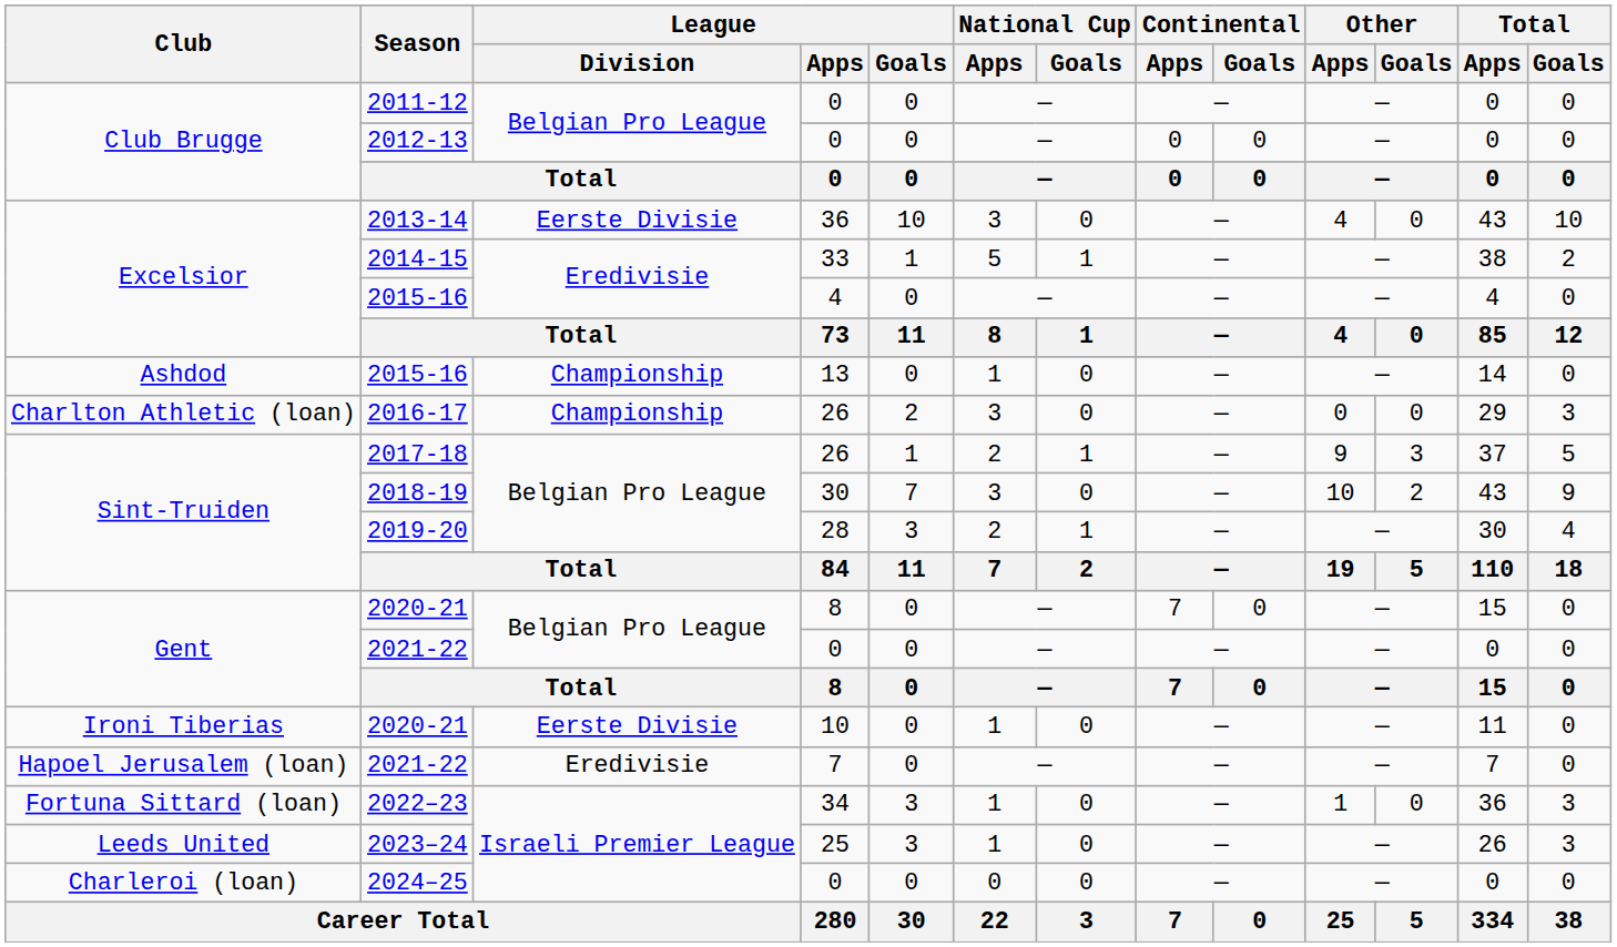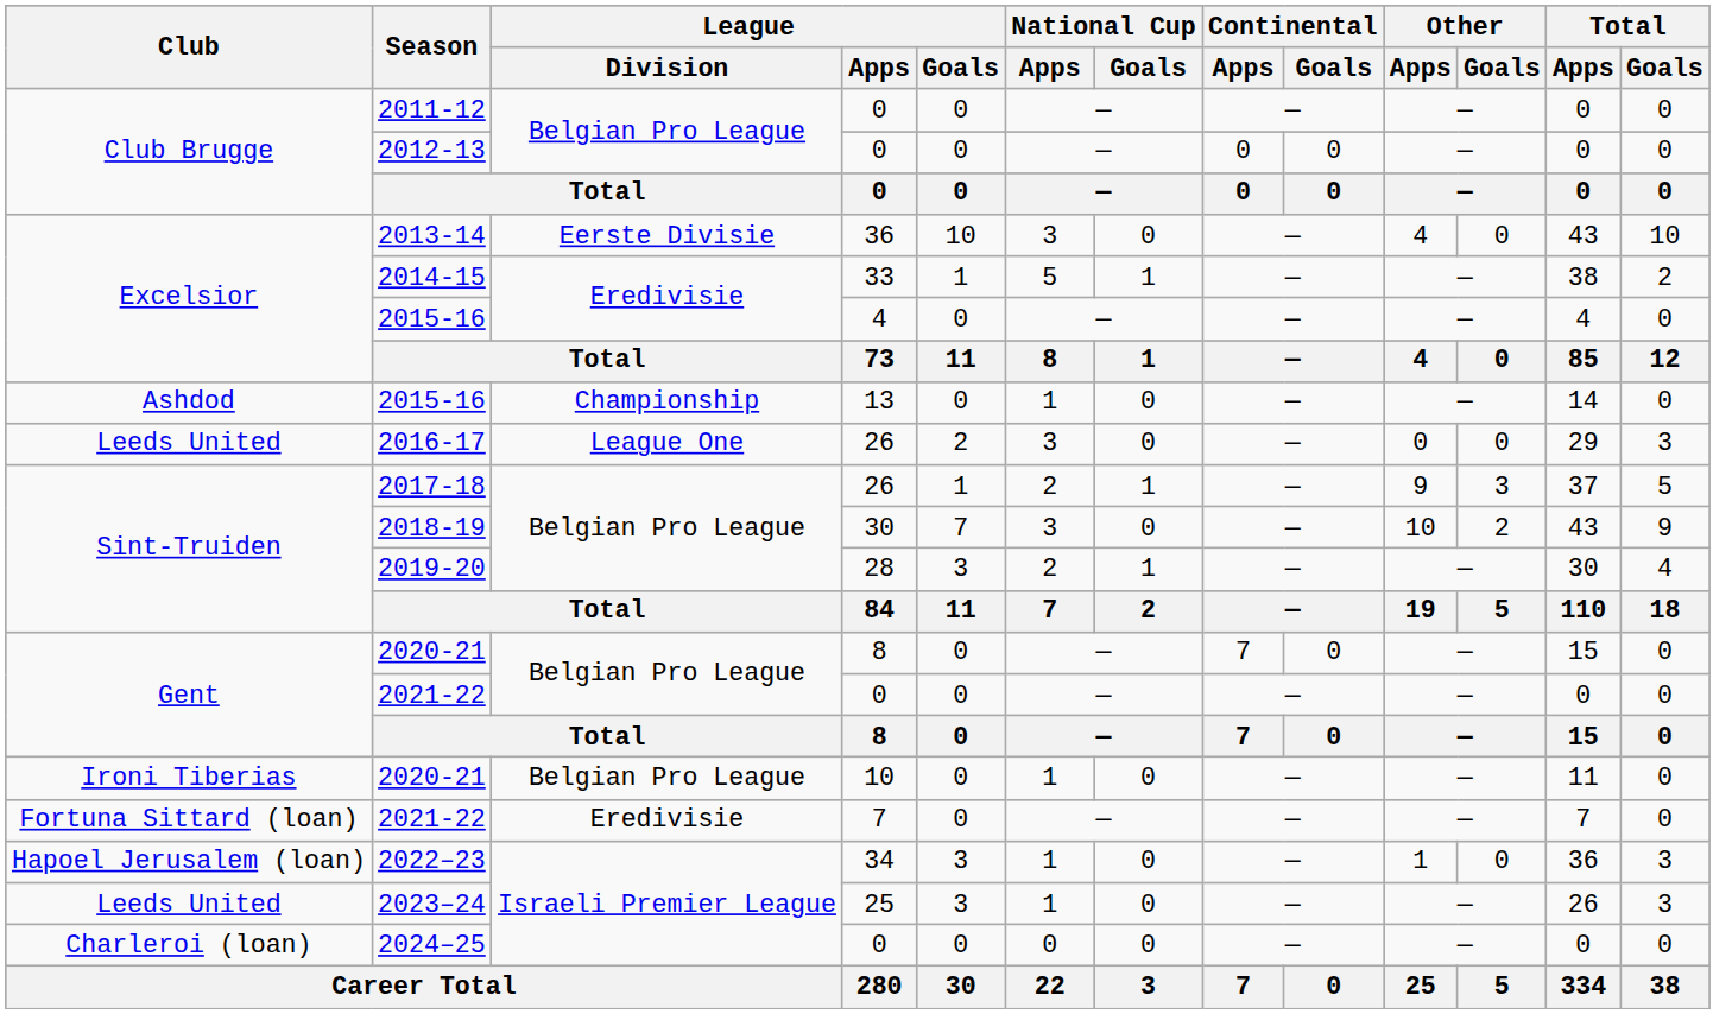2016-17 | Club: Charlton Athletic (loan) -> Leeds United
2016-17 | League / Division: Championship -> League One
2020-21 / 10 | League / Division: Eerste Divisie -> Belgian Pro League
2021-22 / 7 | Club: Hapoel Jerusalem (loan) -> Fortuna Sittard (loan)
2022–23 | Club: Fortuna Sittard (loan) -> Hapoel Jerusalem (loan)
